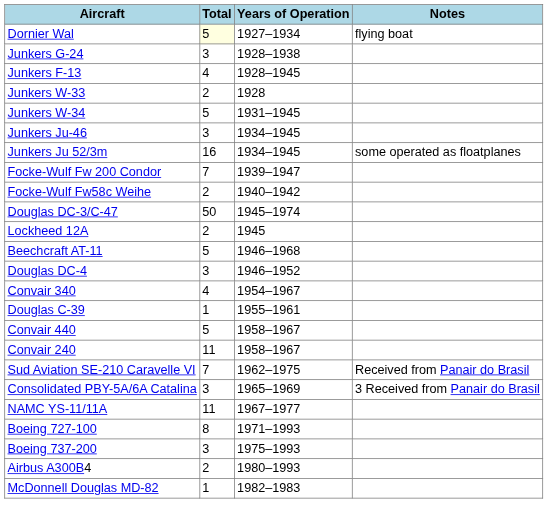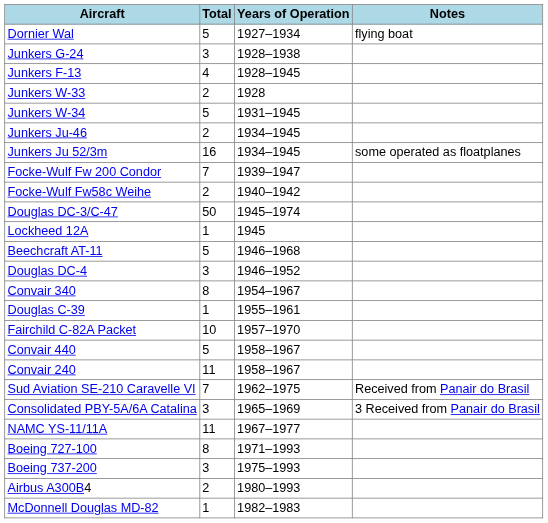Dornier Wal | Total: lightyellow background -> no background
Junkers Ju-46 | Total: 3 -> 2
Lockheed 12A | Total: 2 -> 1
Convair 340 | Total: 4 -> 8
+ row: Fairchild C-82A Packet | 10 | 1957–1970
